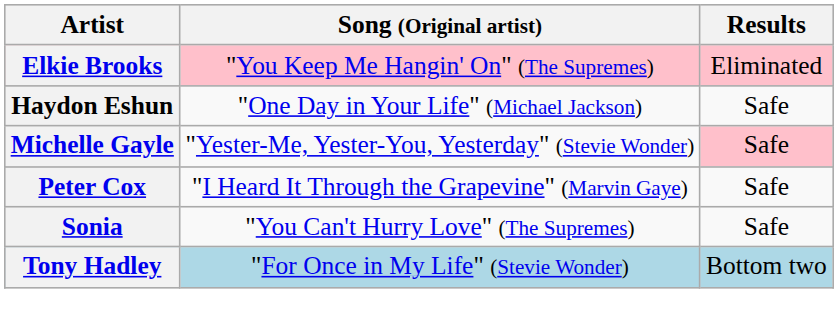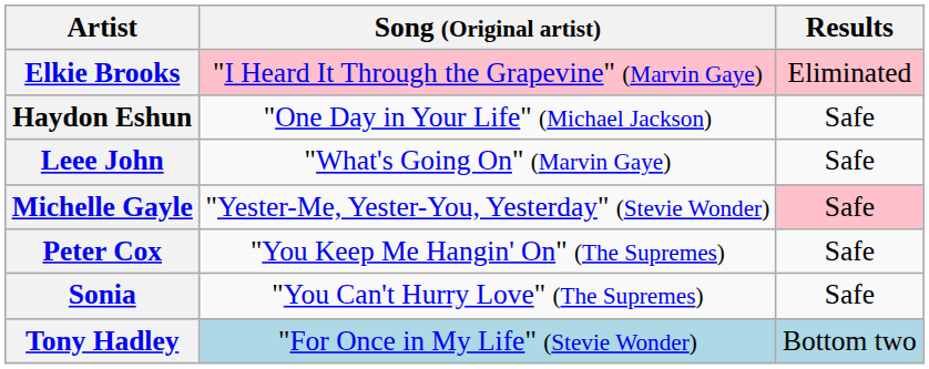Elkie Brooks | Song (Original artist): "You Keep Me Hangin' On" (The Supremes) -> "I Heard It Through the Grapevine" (Marvin Gaye)
+ row: Leee John | "What's Going On" (Marvin Gaye) | Safe
Peter Cox | Song (Original artist): "I Heard It Through the Grapevine" (Marvin Gaye) -> "You Keep Me Hangin' On" (The Supremes)
